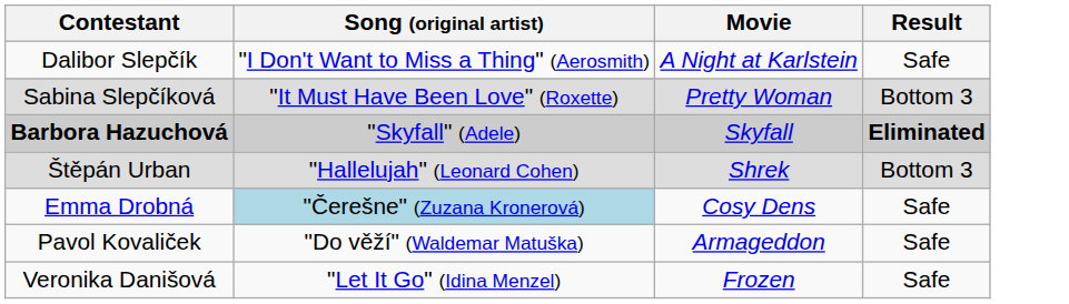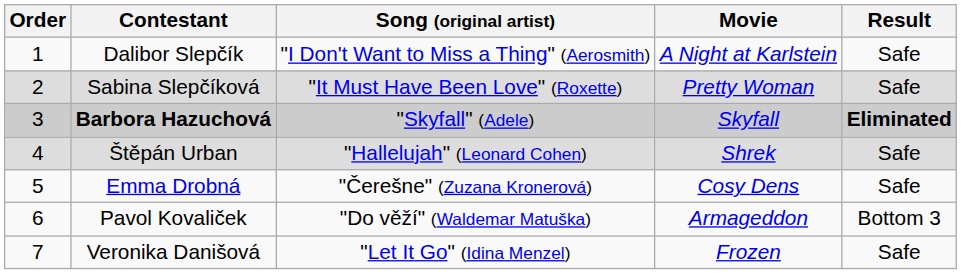+ column: Order | 1 | 2 | 3 | 4 | 5 | 6 | 7
Sabina Slepčíková | Result: Bottom 3 -> Safe
Štěpán Urban | Result: Bottom 3 -> Safe
Emma Drobná | Song (original artist): lightblue background -> no background
Pavol Kovaliček | Result: Safe -> Bottom 3
